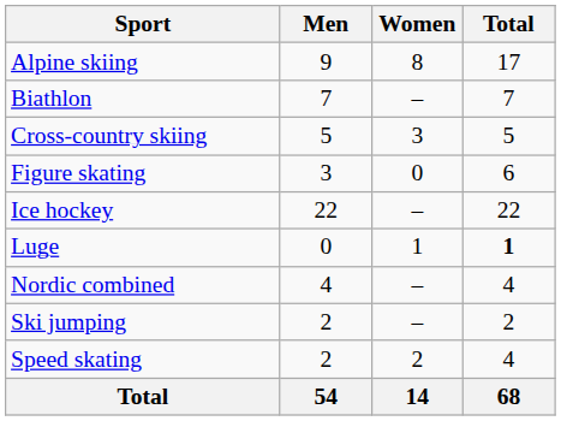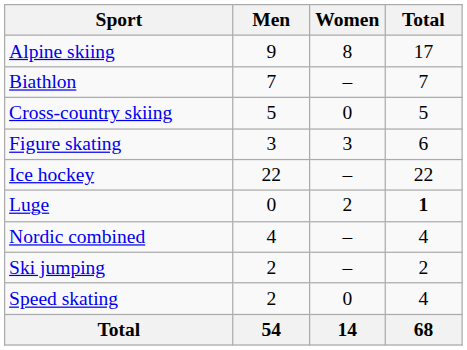Cross-country skiing | Women: 3 -> 0
Figure skating | Women: 0 -> 3
Luge | Women: 1 -> 2
Speed skating | Women: 2 -> 0
